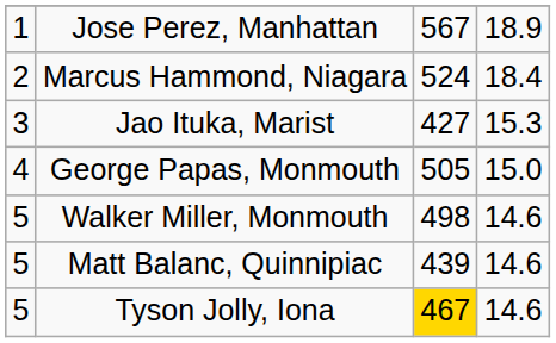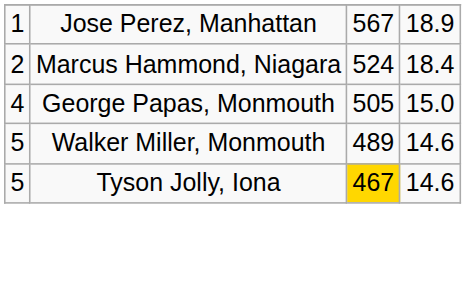- row: 3 | Jao Ituka, Marist | 427 | 15.3
Walker Miller, Monmouth | column 3: 498 -> 489
- row: 5 | Matt Balanc, Quinnipiac | 439 | 14.6
